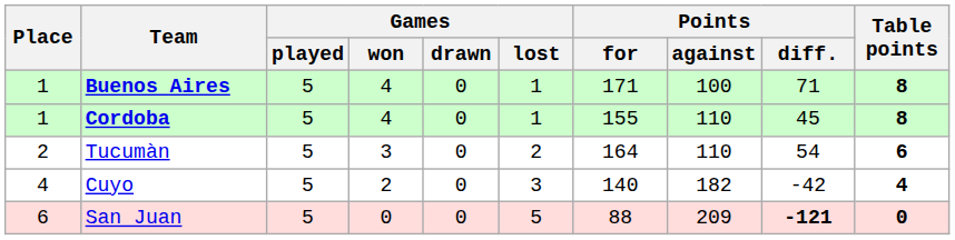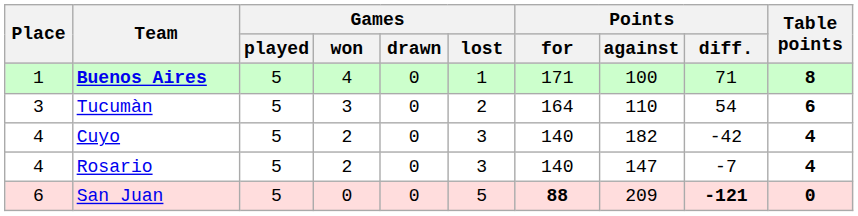- row: 1 | Cordoba | 5 | 4 | 0 | 1 | 155 | 110 | 45 | 8
Tucumàn | Place: 2 -> 3
+ row: 4 | Rosario | 5 | 2 | 0 | 3 | 140 | 147 | -7 | 4
San Juan | Points / for: normal -> bold
